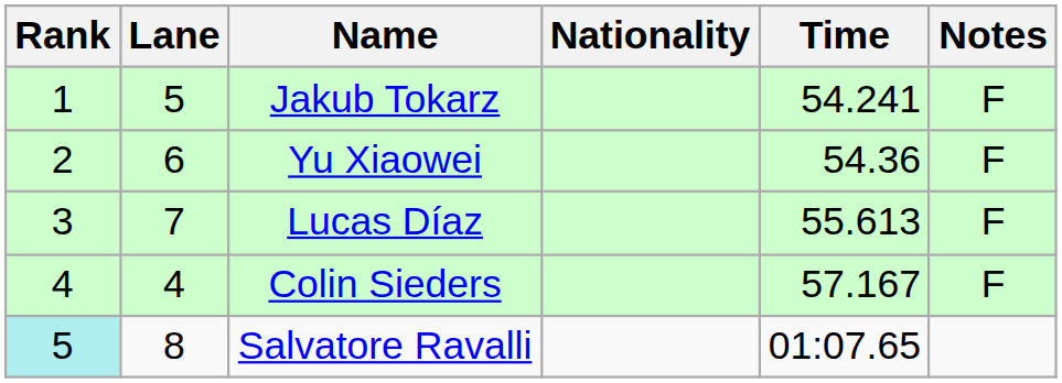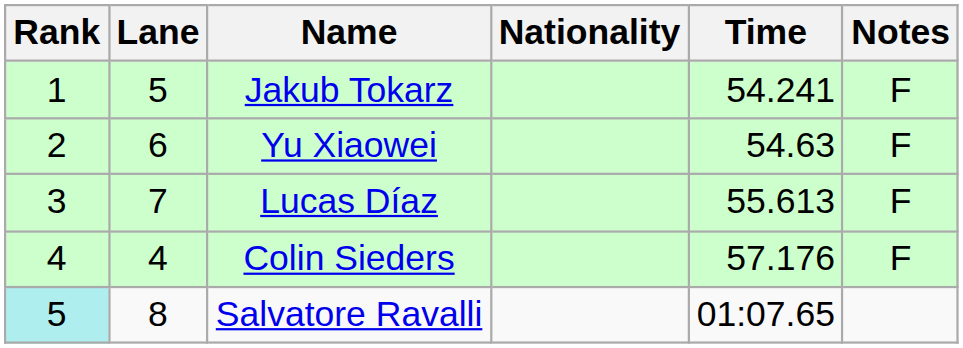Yu Xiaowei | Time: 54.36 -> 54.63
Colin Sieders | Time: 57.167 -> 57.176
